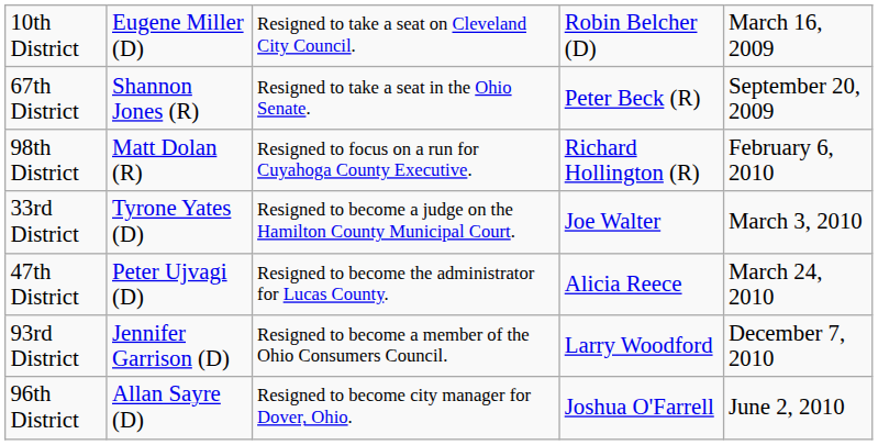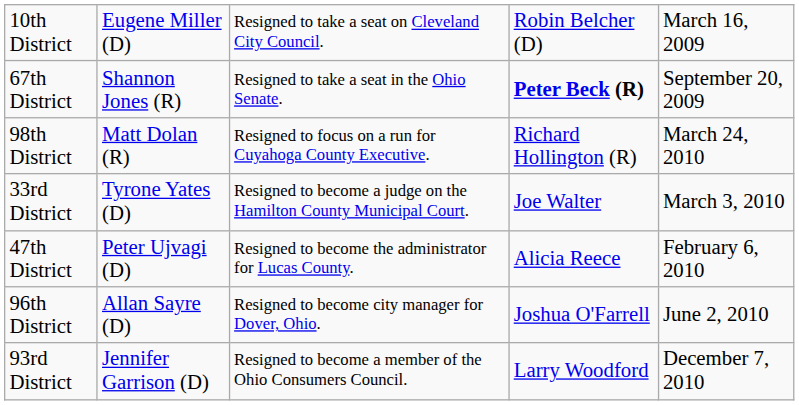67th District | column 4: normal -> bold
98th District | column 5: February 6, 2010 -> March 24, 2010
47th District | column 5: March 24, 2010 -> February 6, 2010
rows swapped: 96th District <-> 93rd District
